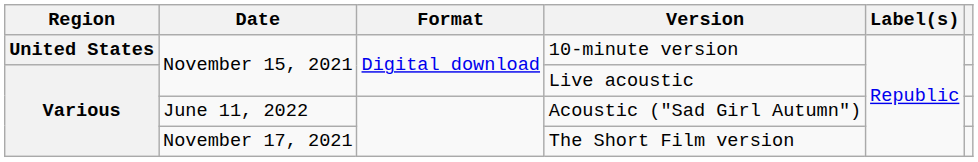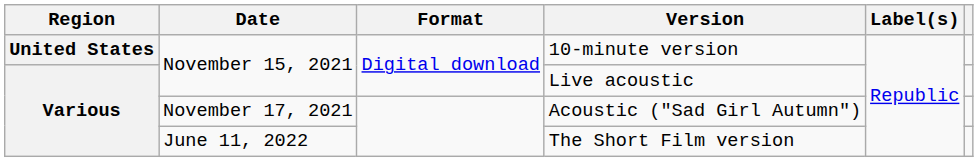Acoustic ("Sad Girl Autumn") | Date: June 11, 2022 -> November 17, 2021
The Short Film version | Date: November 17, 2021 -> June 11, 2022
